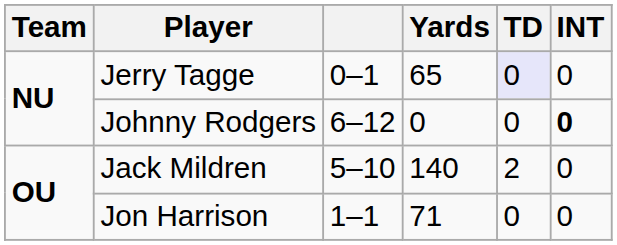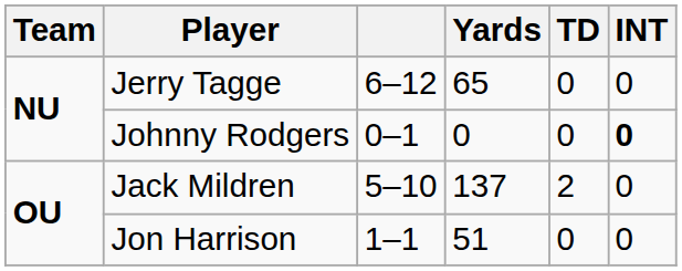Jerry Tagge | column 3: 0–1 -> 6–12
Jerry Tagge | TD: lavender background -> no background
Johnny Rodgers | column 3: 6–12 -> 0–1
Jack Mildren | Yards: 140 -> 137
Jon Harrison | Yards: 71 -> 51
